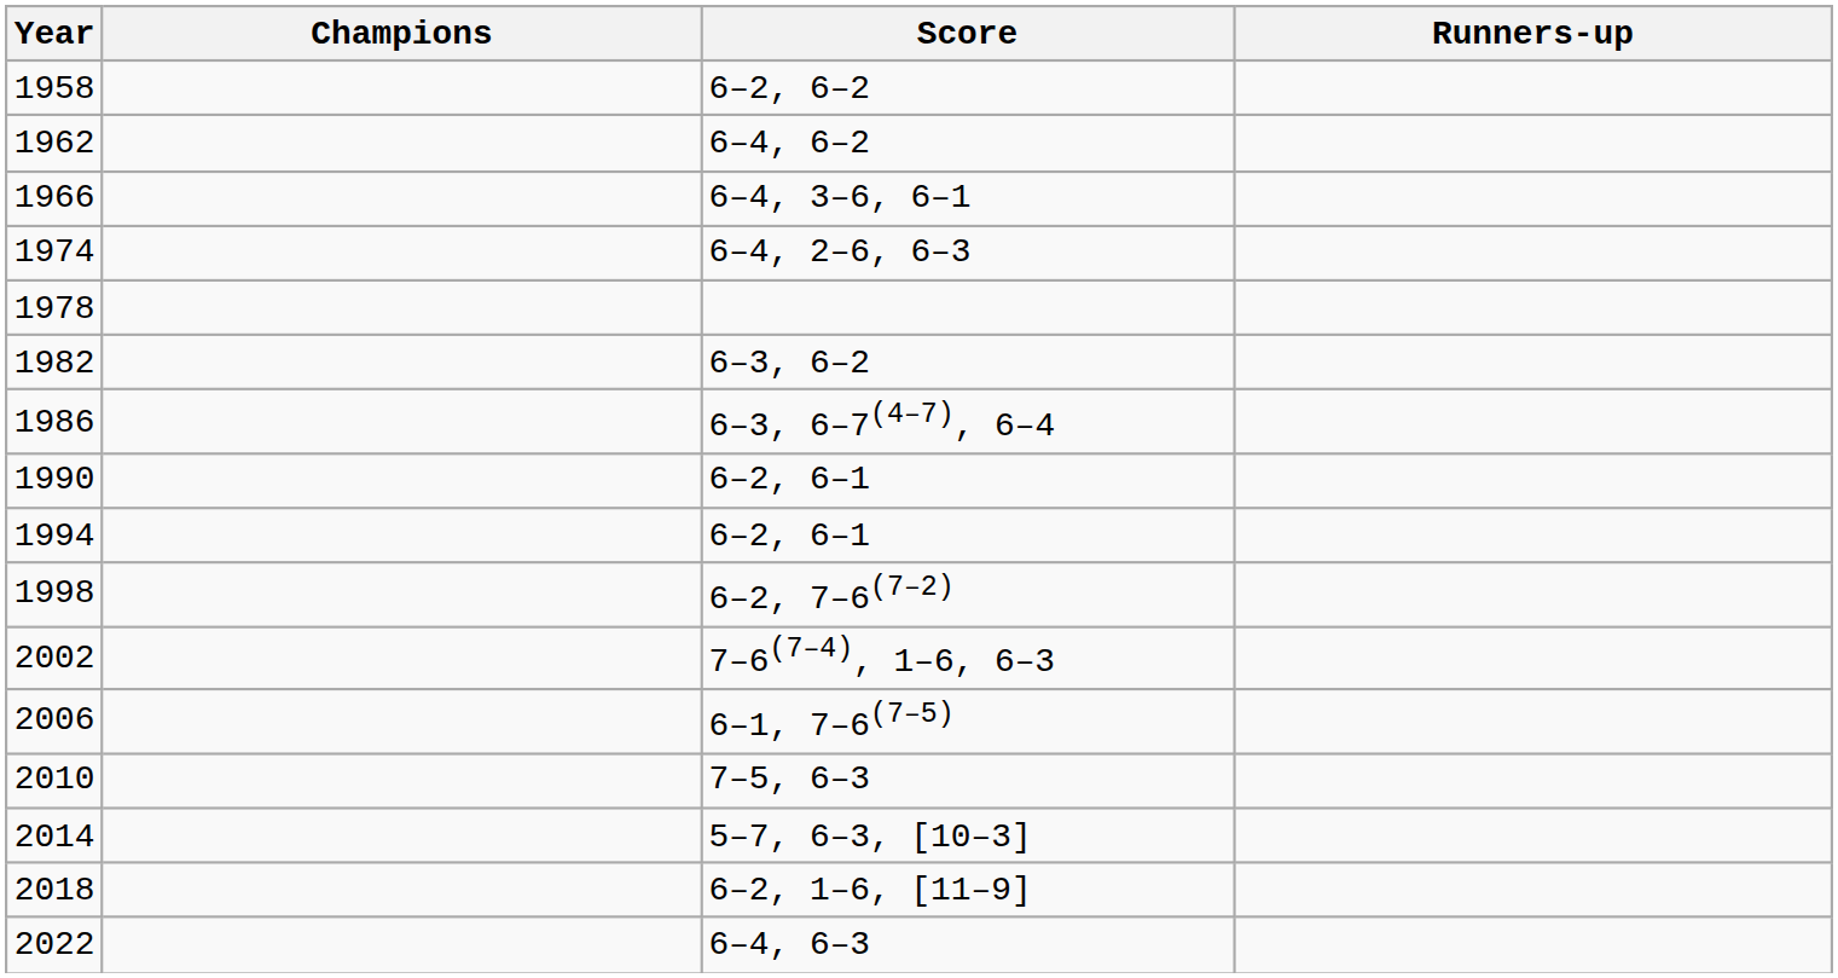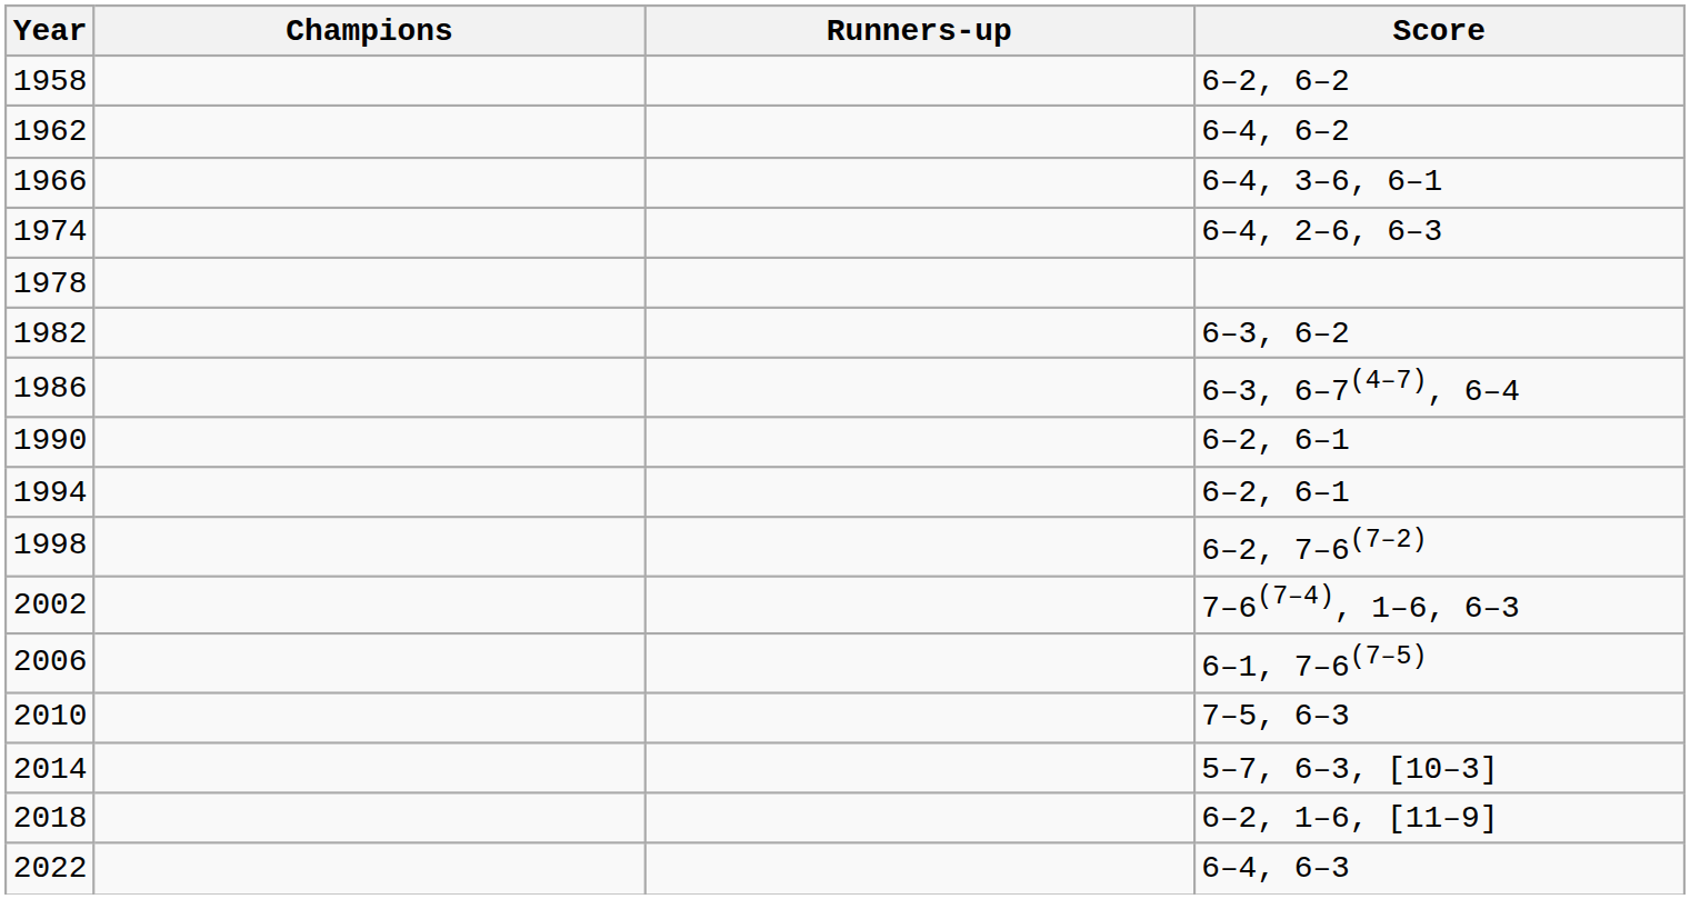columns swapped: Runners-up <-> Score
